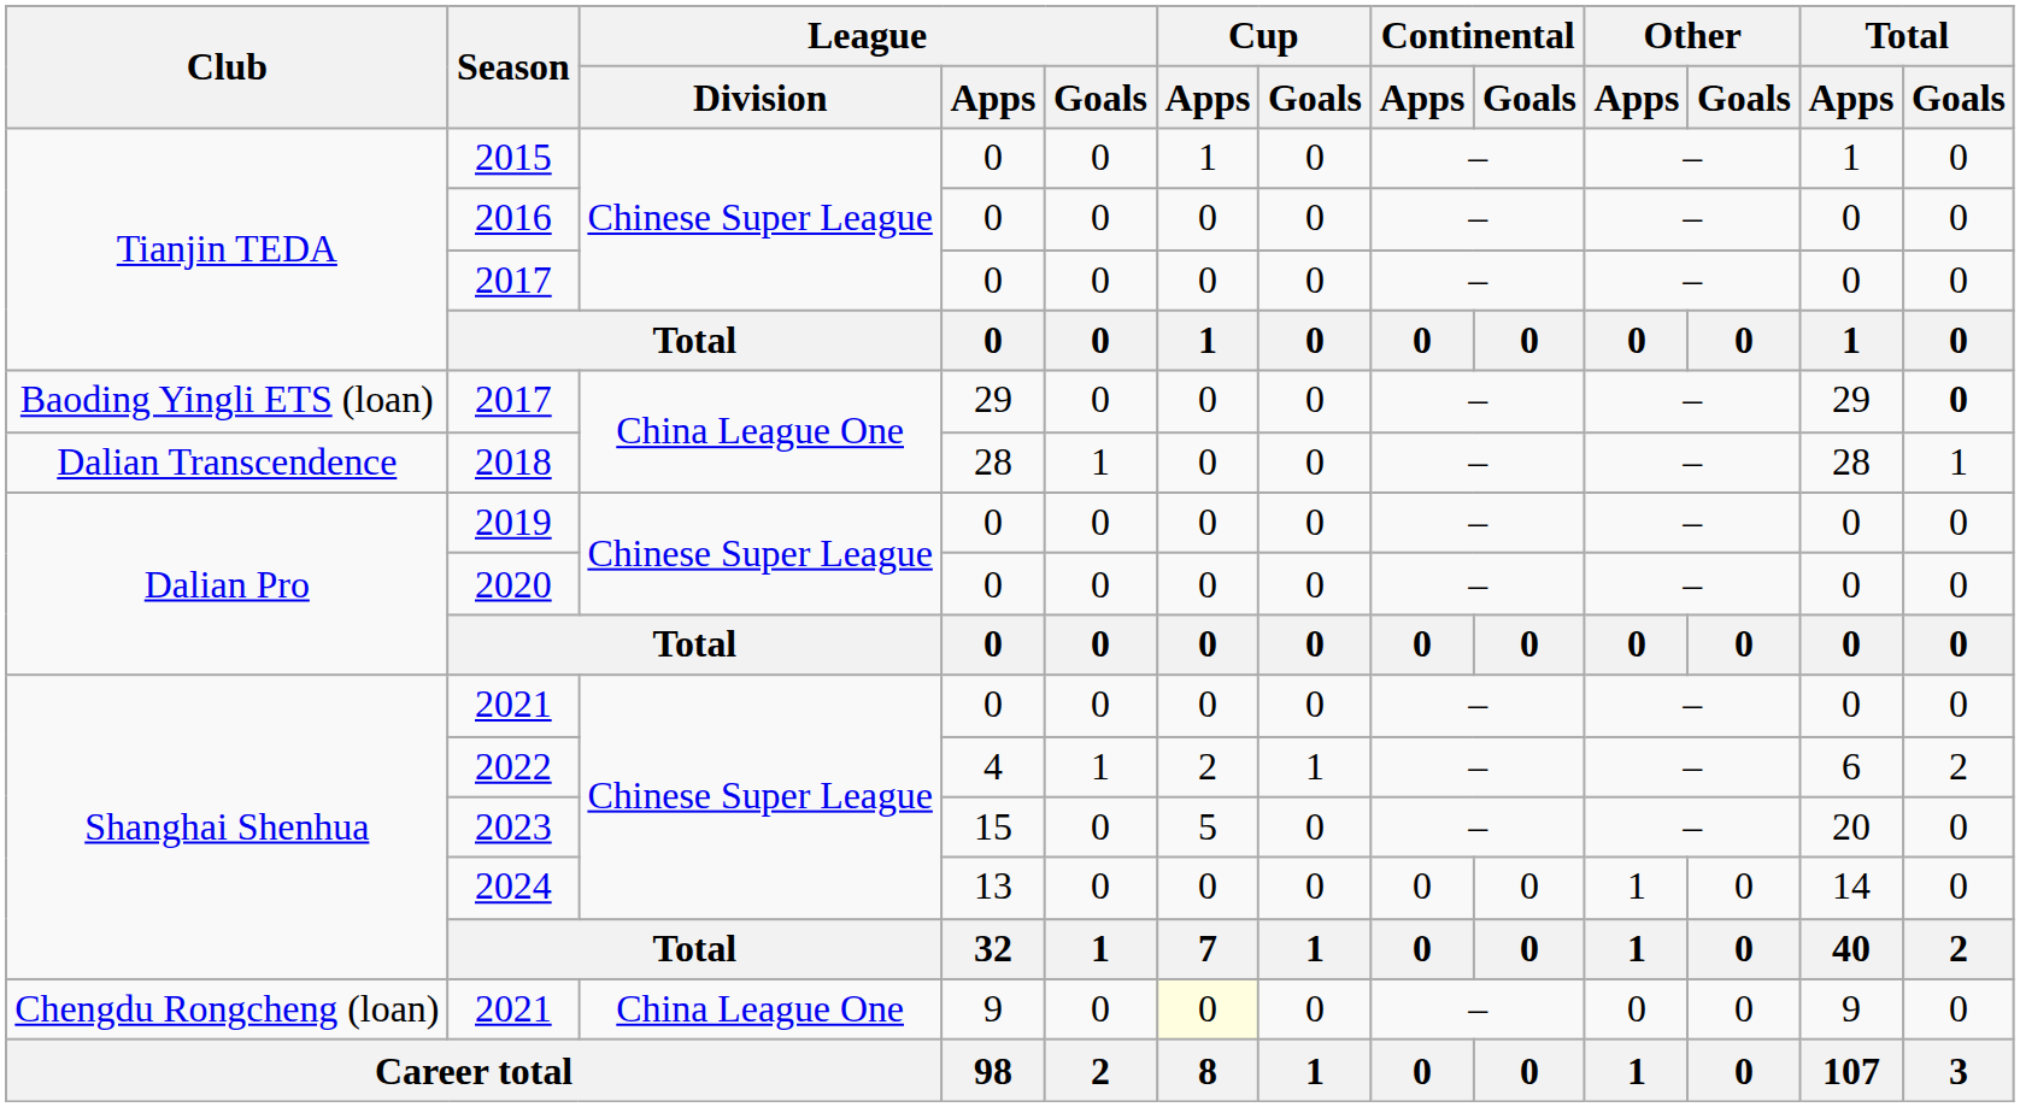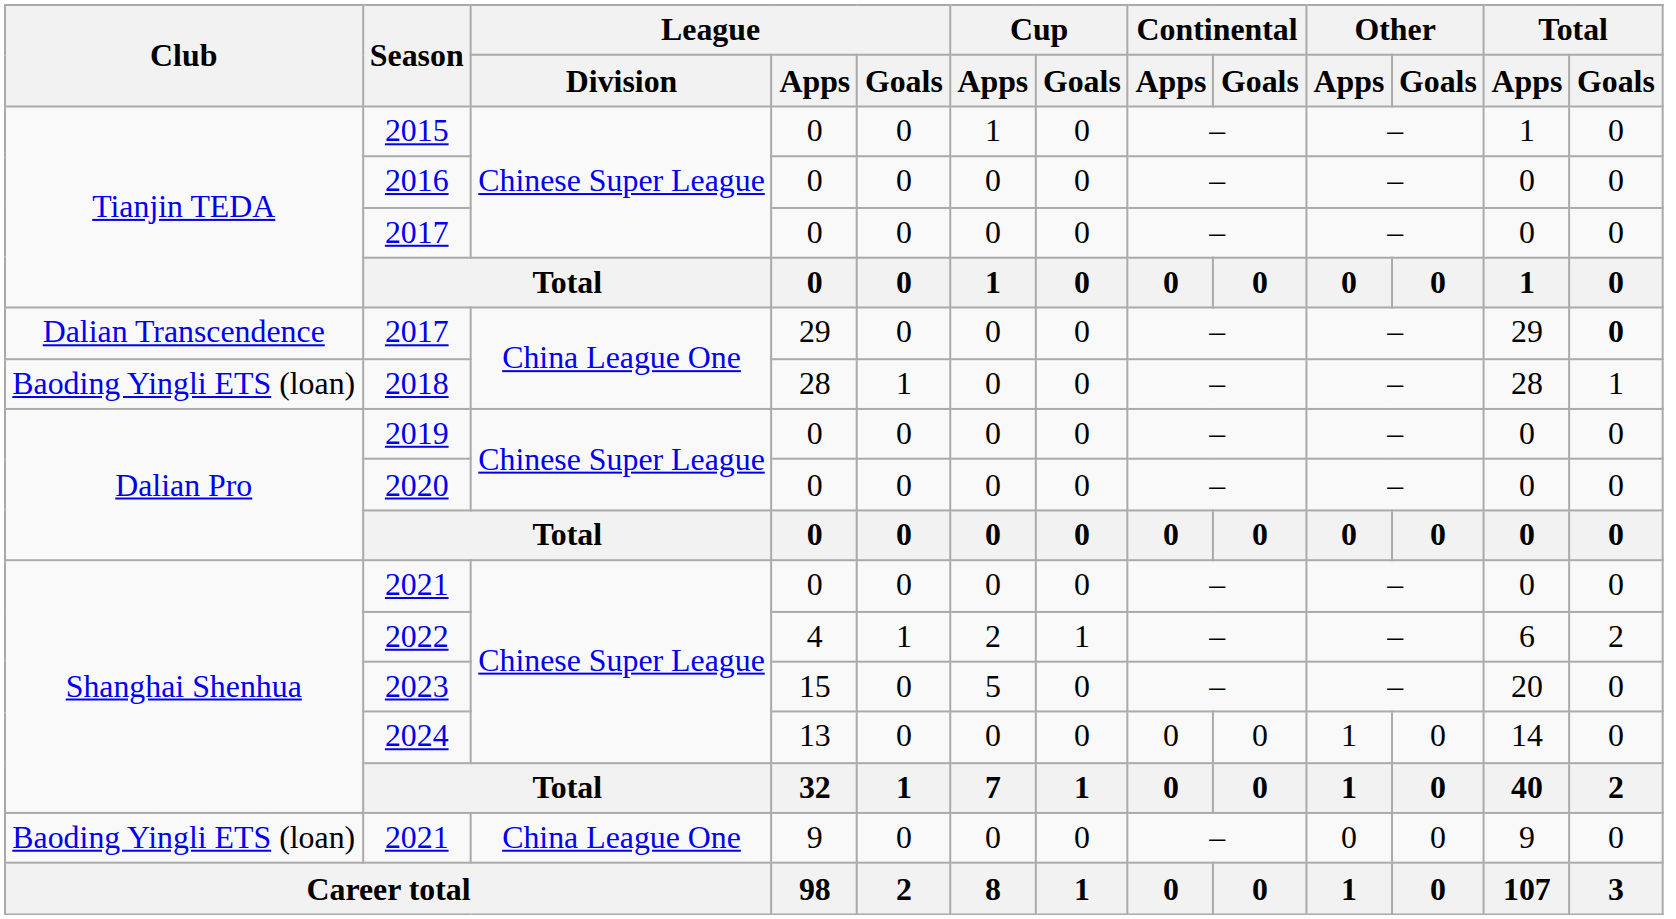2017 / 29 | Club: Baoding Yingli ETS (loan) -> Dalian Transcendence
2018 | Club: Dalian Transcendence -> Baoding Yingli ETS (loan)
2021 / 9 | Club: Chengdu Rongcheng (loan) -> Baoding Yingli ETS (loan)
2021 / 9 | Cup / Apps: lightyellow background -> no background
